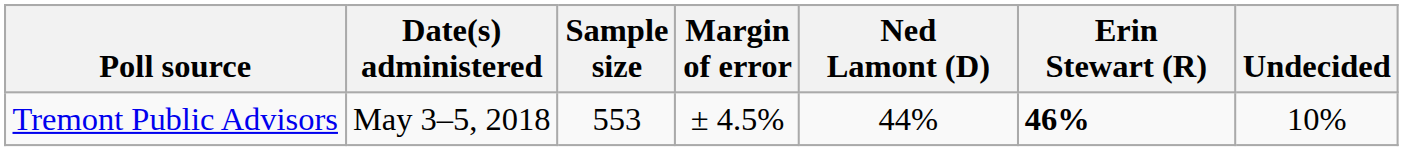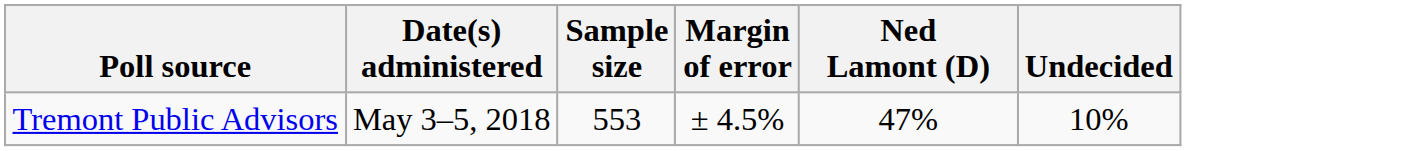- column: Erin Stewart (R) | 46%
Tremont Public Advisors | Ned Lamont (D): 44% -> 47%
